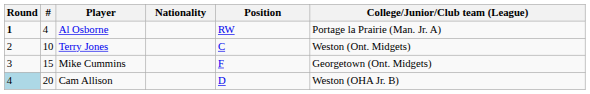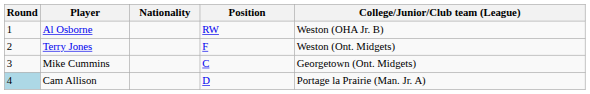- column: # | 4 | 10 | 15 | 20
Al Osborne | Round: bold -> normal
Al Osborne | College/Junior/Club team (League): Portage la Prairie (Man. Jr. A) -> Weston (OHA Jr. B)
Terry Jones | Position: C -> F
Mike Cummins | Position: F -> C
Cam Allison | College/Junior/Club team (League): Weston (OHA Jr. B) -> Portage la Prairie (Man. Jr. A)
